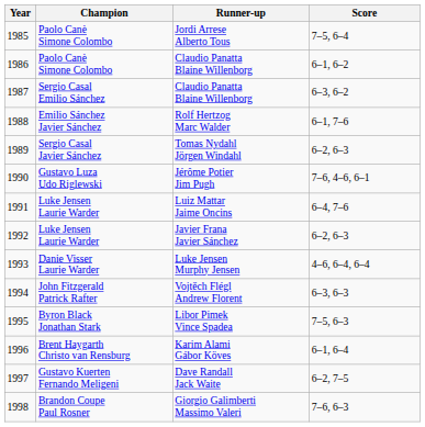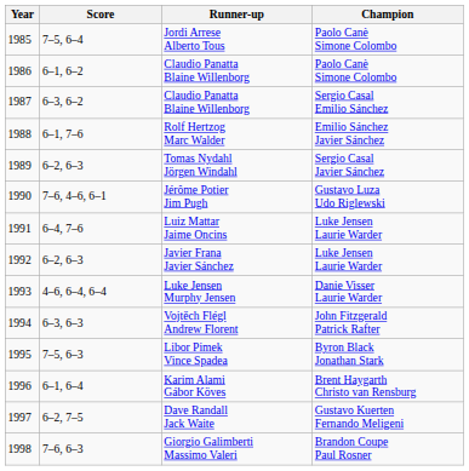columns swapped: Champion <-> Score
